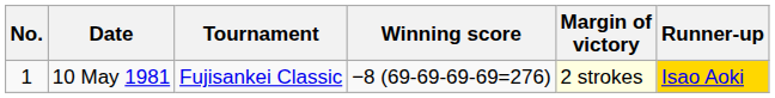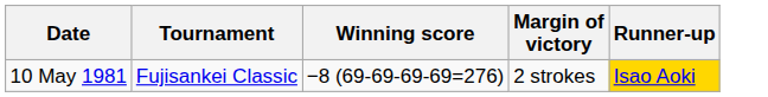- column: No. | 1
10 May 1981 | Margin of victory: lightyellow background -> no background
